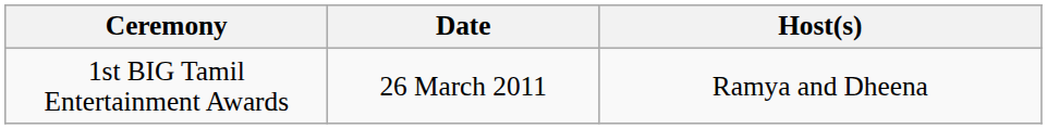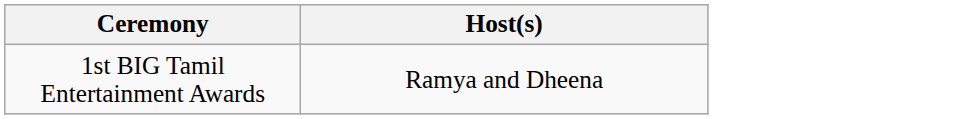- column: Date | 26 March 2011
